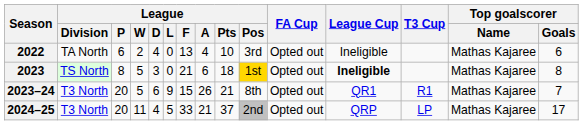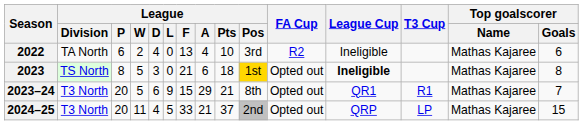2022 | FA Cup: Opted out -> R2
2023–24 | League / A: 26 -> 29
2024–25 | Top goalscorer / Goals: 17 -> 15
